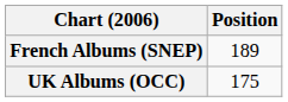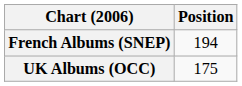French Albums (SNEP) | Position: 189 -> 194
